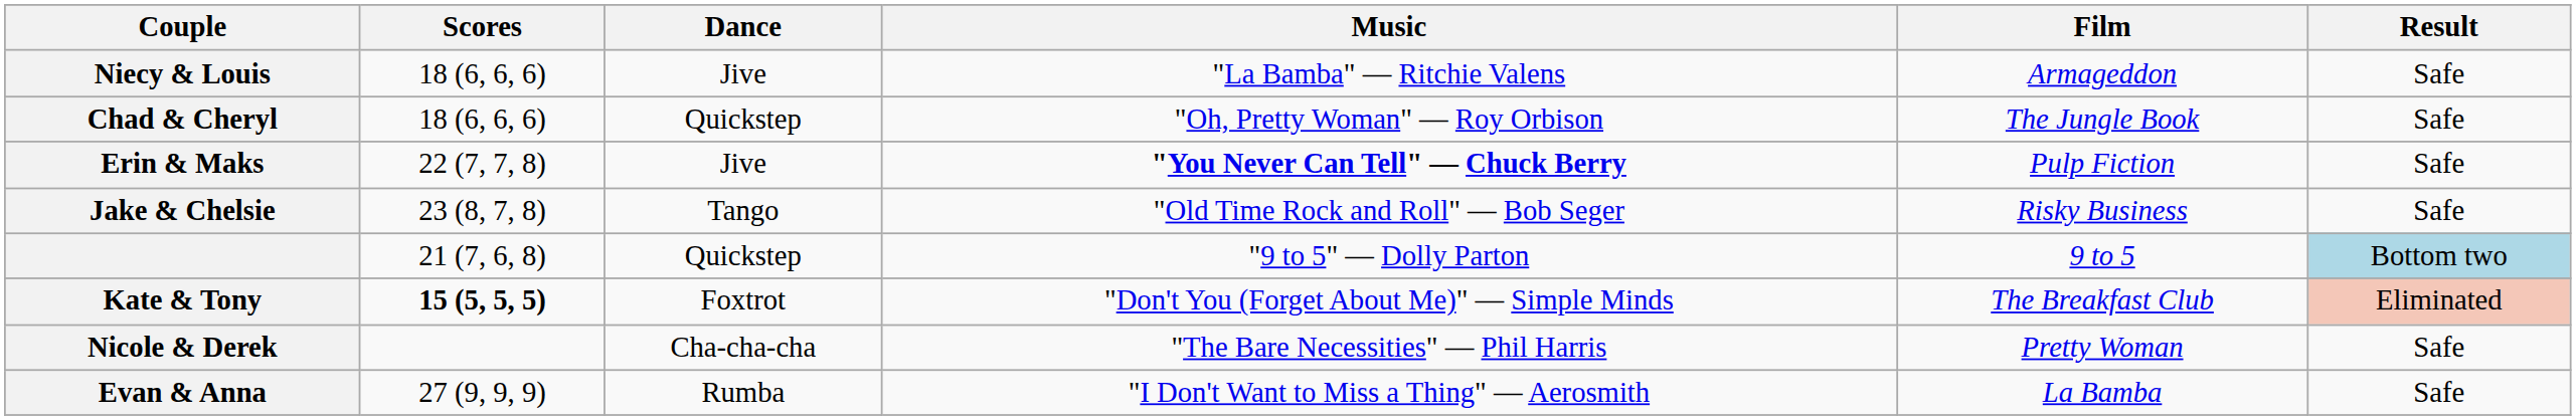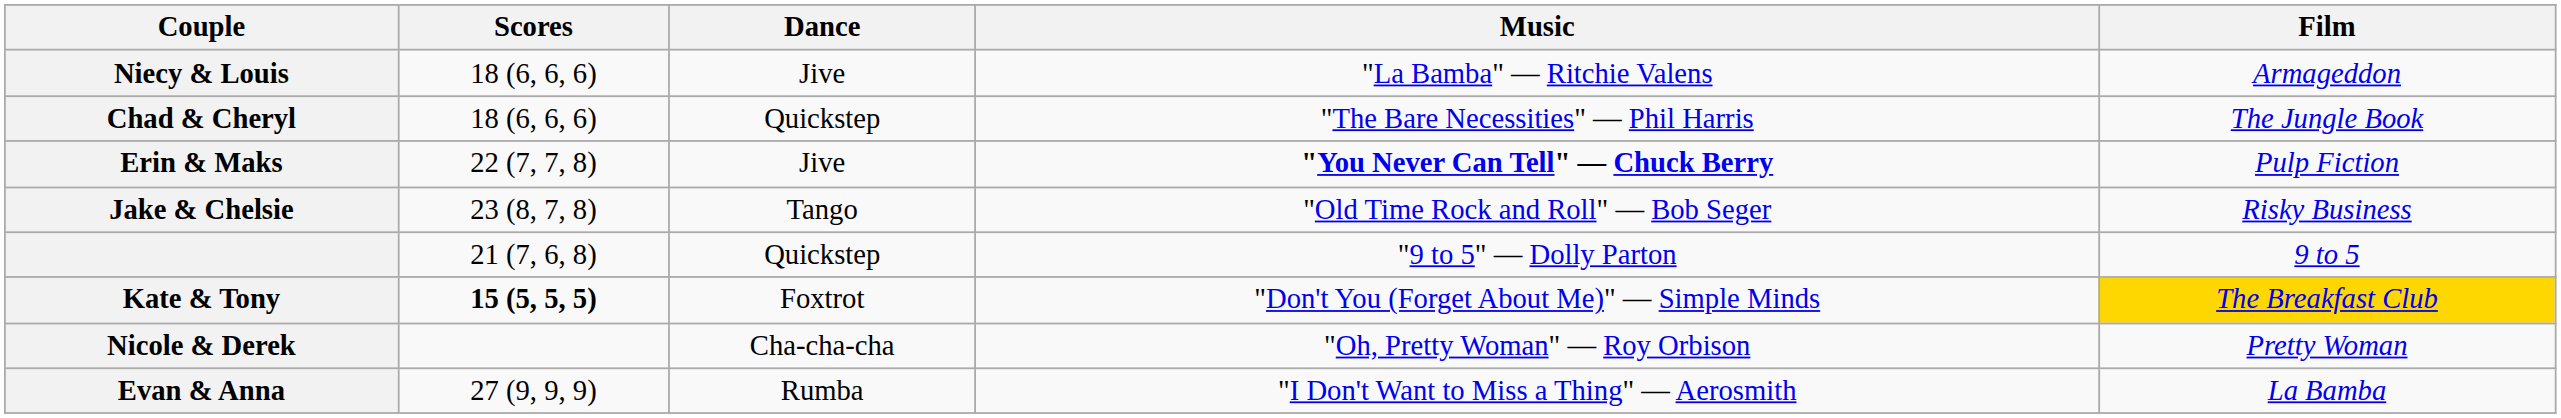- column: Result | Safe | Safe | Safe | Safe | Bottom two | Eliminated | Safe | Safe
Chad & Cheryl | Music: "Oh, Pretty Woman" — Roy Orbison -> "The Bare Necessities" — Phil Harris
Kate & Tony | Film: no background -> gold background
Nicole & Derek | Music: "The Bare Necessities" — Phil Harris -> "Oh, Pretty Woman" — Roy Orbison
